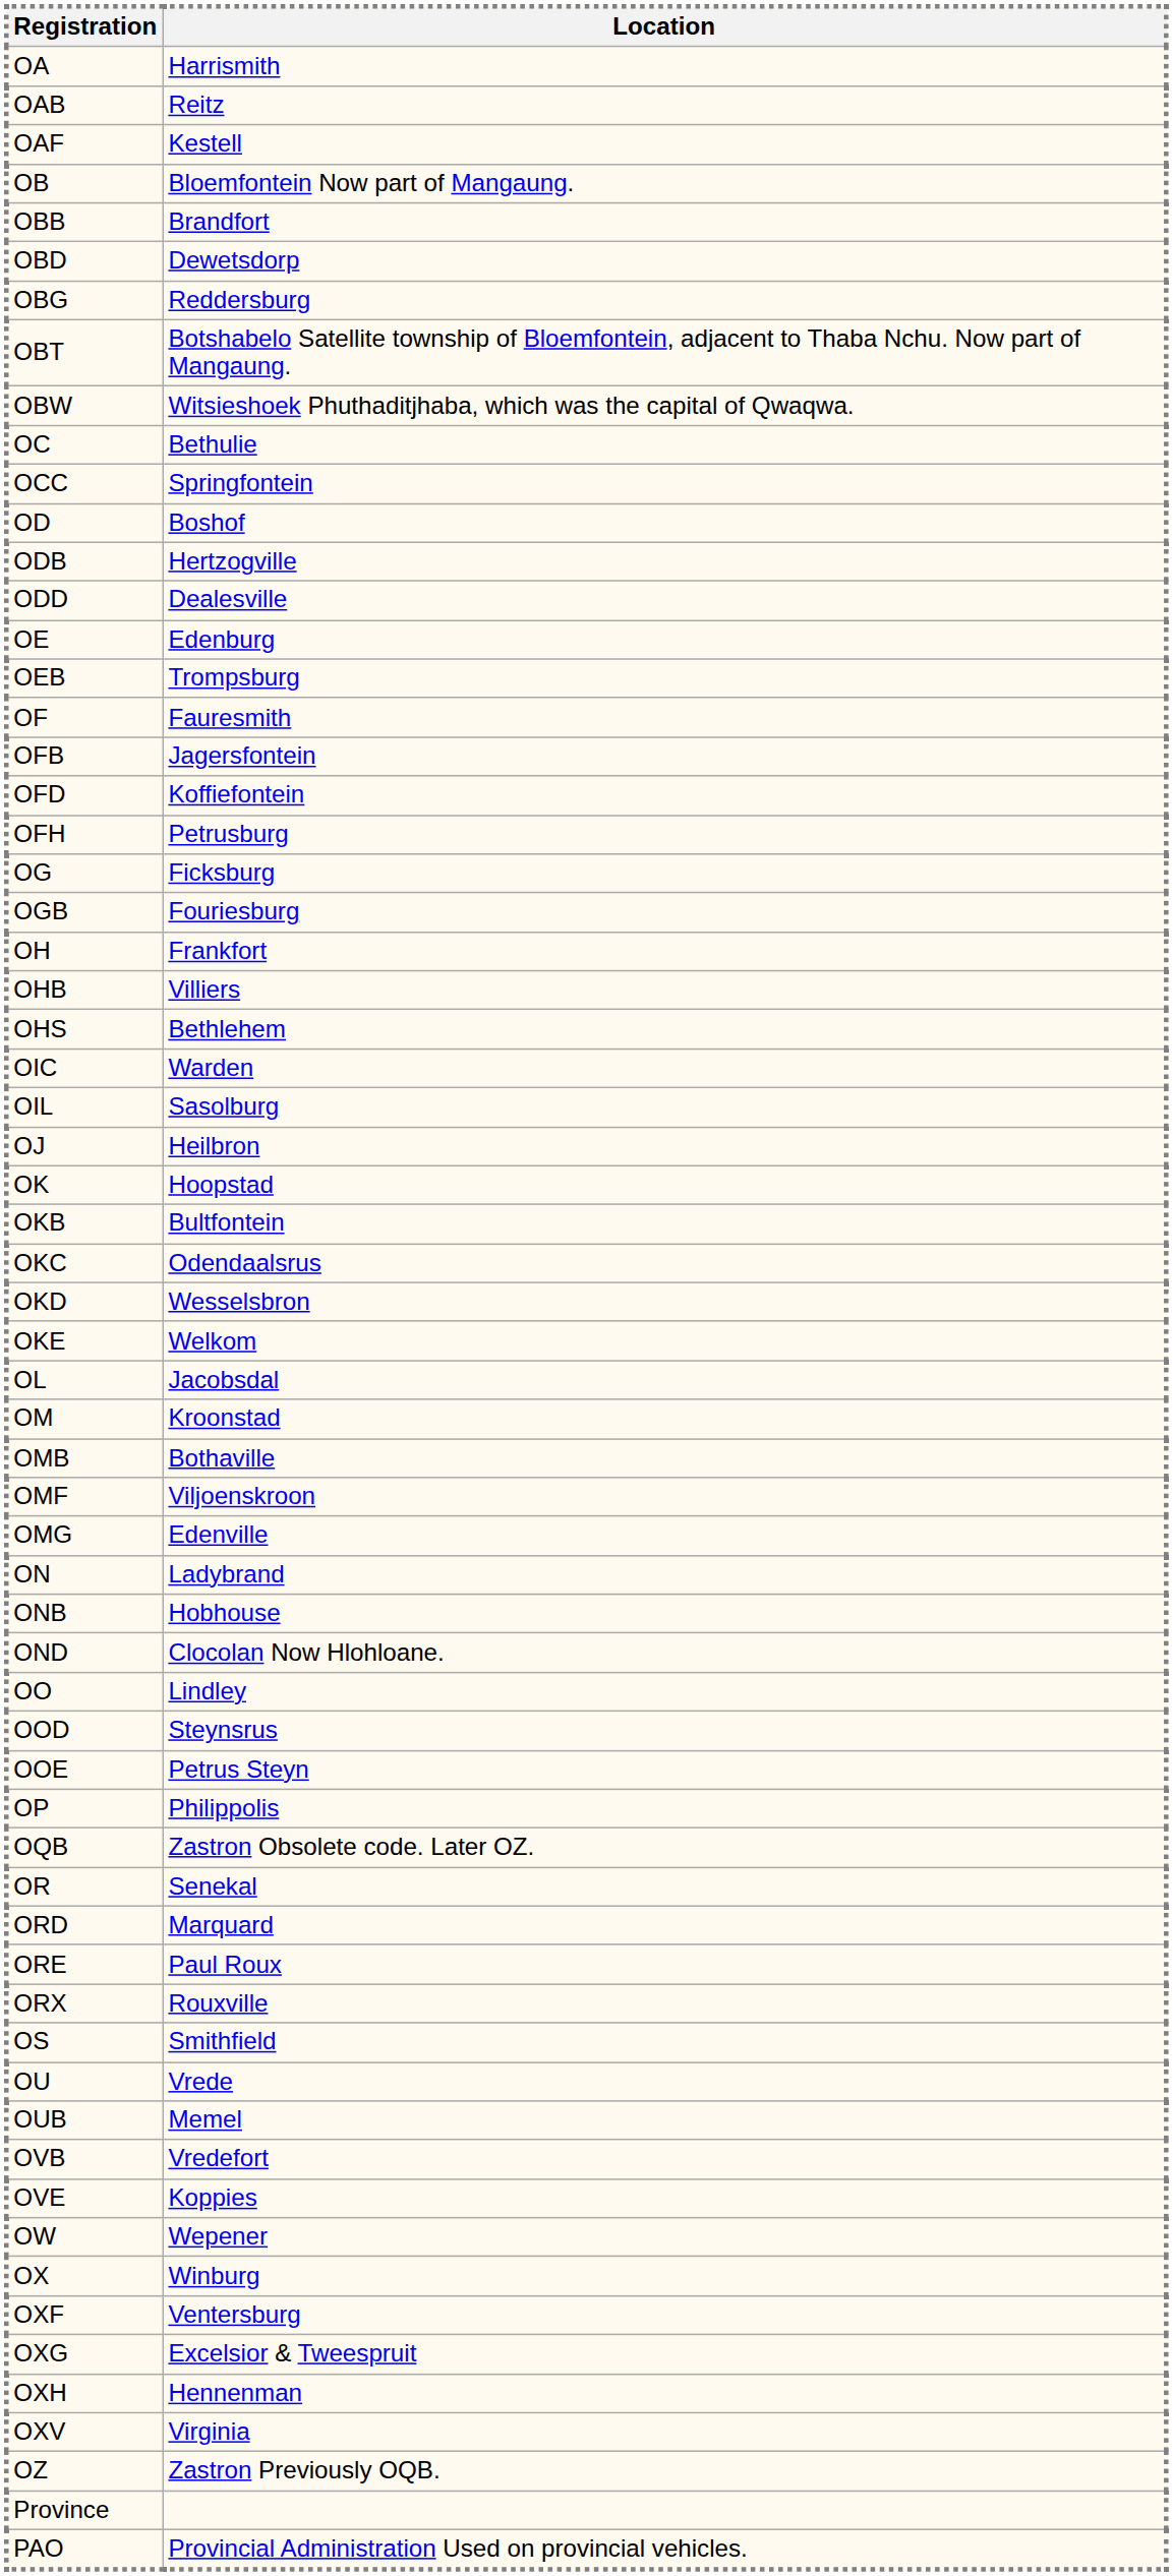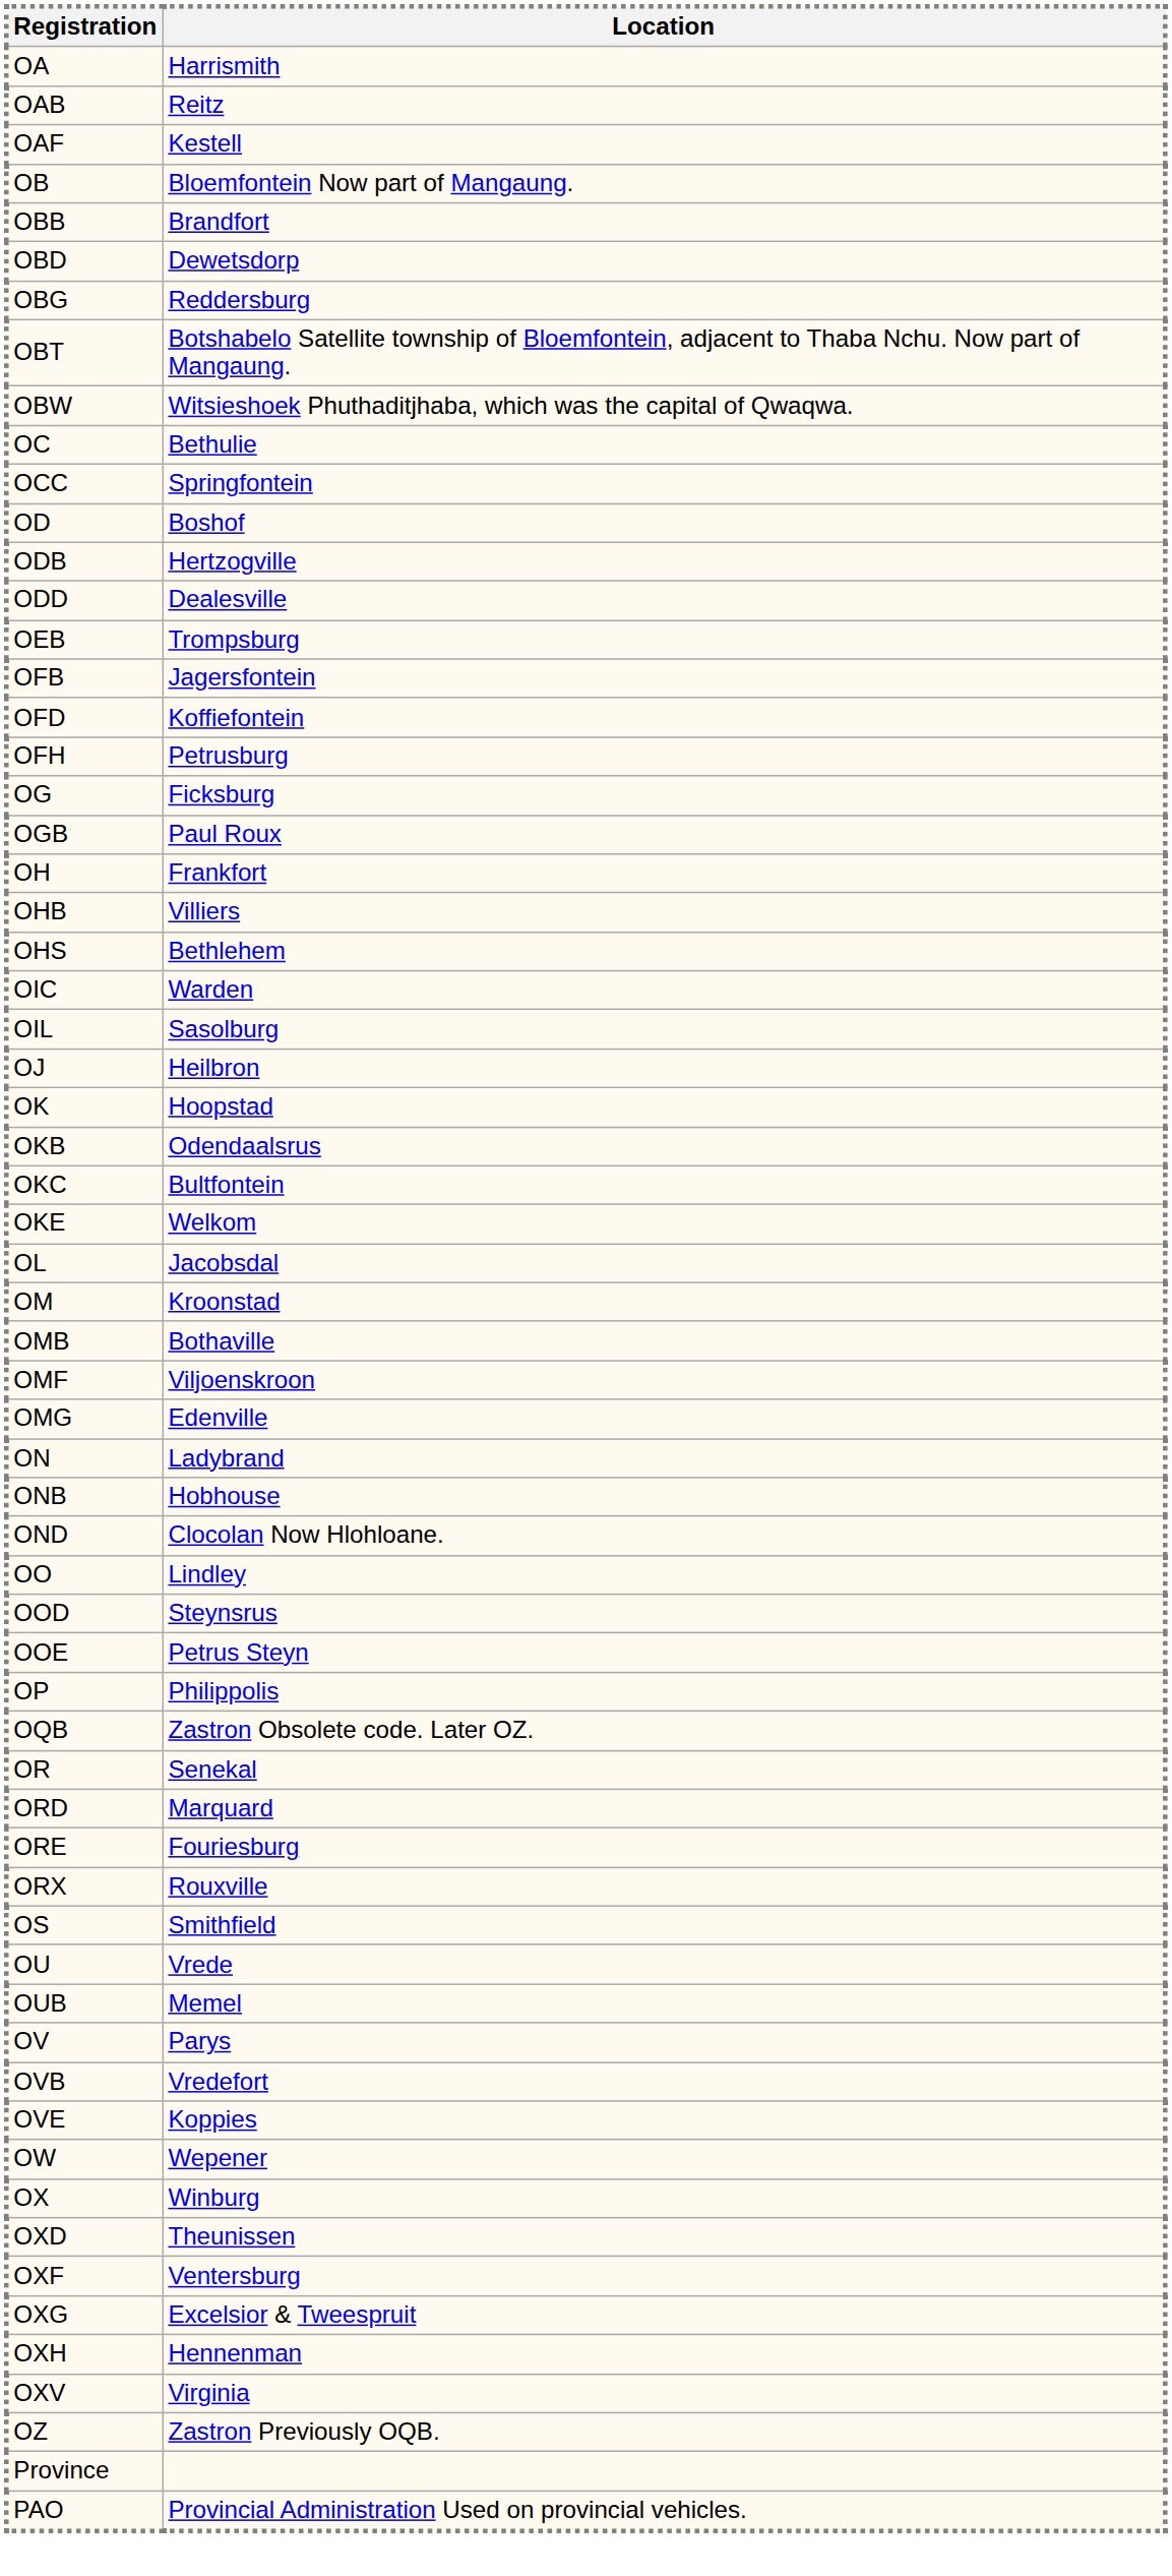- row: OE | Edenburg
- row: OF | Fauresmith
OGB | Location: Fouriesburg -> Paul Roux
OKB | Location: Bultfontein -> Odendaalsrus
OKC | Location: Odendaalsrus -> Bultfontein
- row: OKD | Wesselsbron
ORE | Location: Paul Roux -> Fouriesburg
+ row: OV | Parys
+ row: OXD | Theunissen
